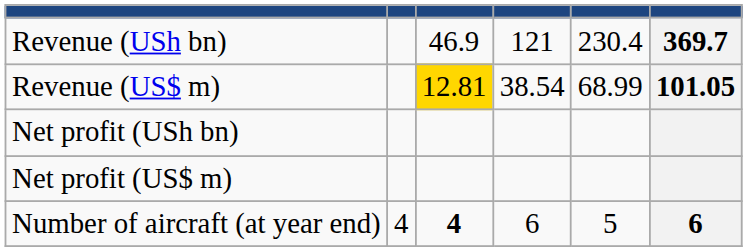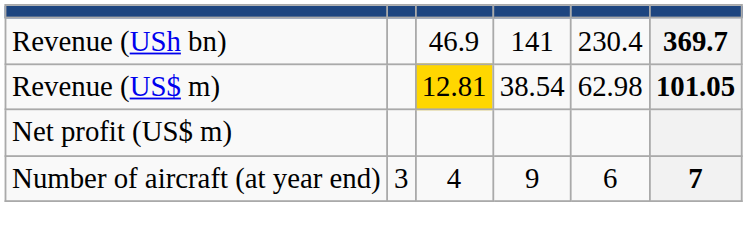Revenue (USh bn) | column 4: 121 -> 141
Revenue (US$ m) | column 5: 68.99 -> 62.98
- row: Net profit (USh bn)
Number of aircraft (at year end) | column 2: 4 -> 3
Number of aircraft (at year end) | column 3: bold -> normal
Number of aircraft (at year end) | column 4: 6 -> 9
Number of aircraft (at year end) | column 5: 5 -> 6
Number of aircraft (at year end) | column 6: 6 -> 7
